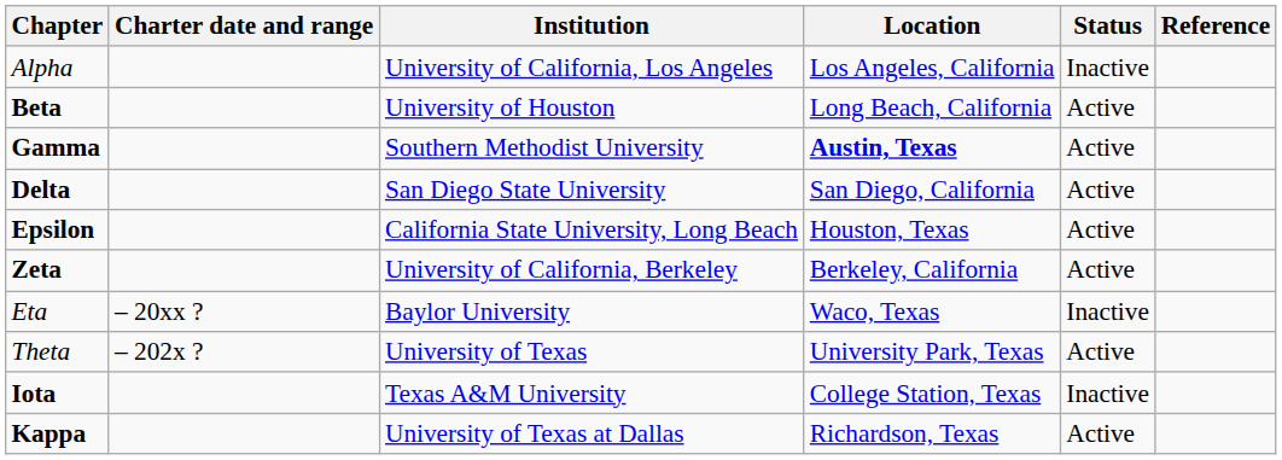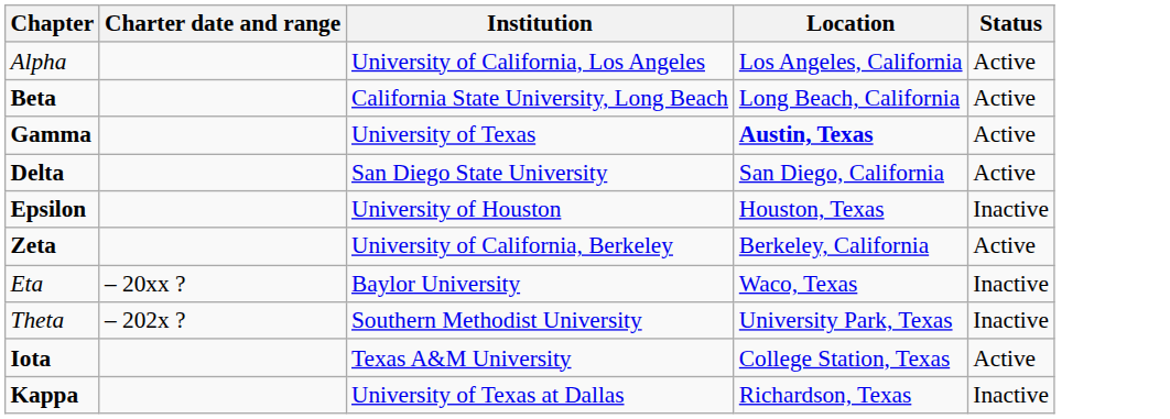- column: Reference
Alpha | Status: Inactive -> Active
Beta | Institution: University of Houston -> California State University, Long Beach
Gamma | Institution: Southern Methodist University -> University of Texas
Epsilon | Institution: California State University, Long Beach -> University of Houston
Epsilon | Status: Active -> Inactive
Theta | Institution: University of Texas -> Southern Methodist University
Theta | Status: Active -> Inactive
Iota | Status: Inactive -> Active
Kappa | Status: Active -> Inactive
